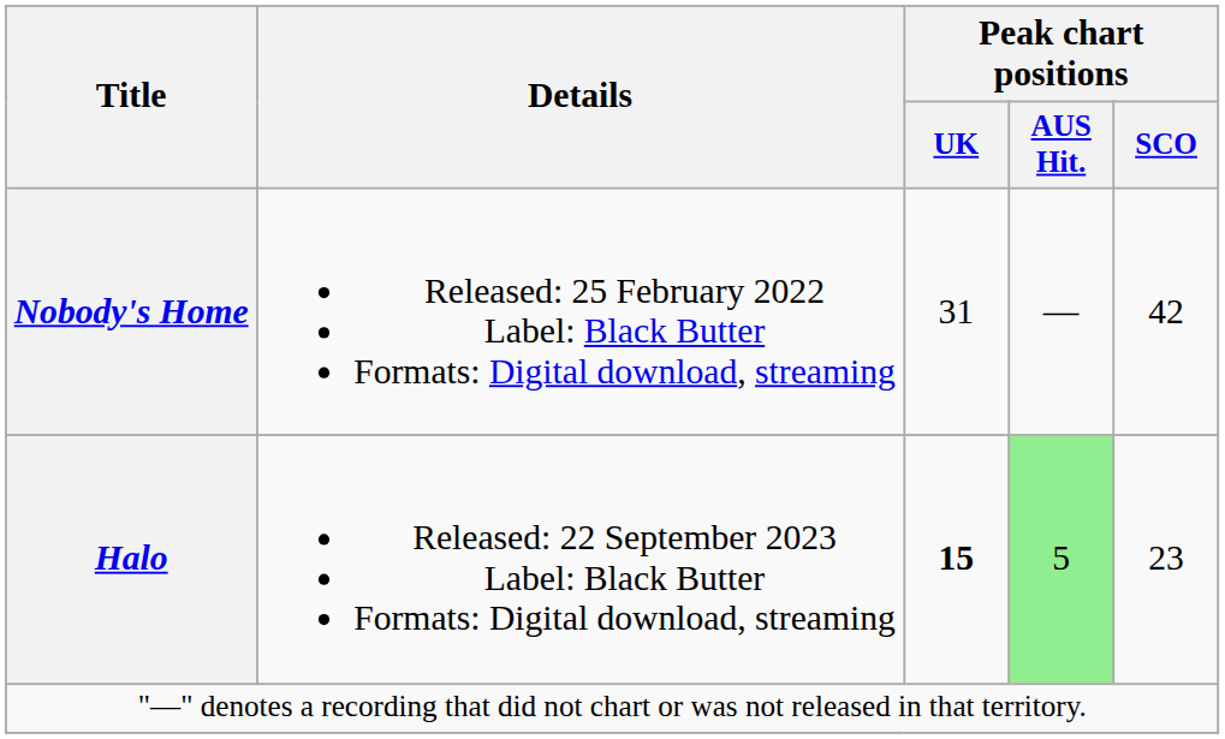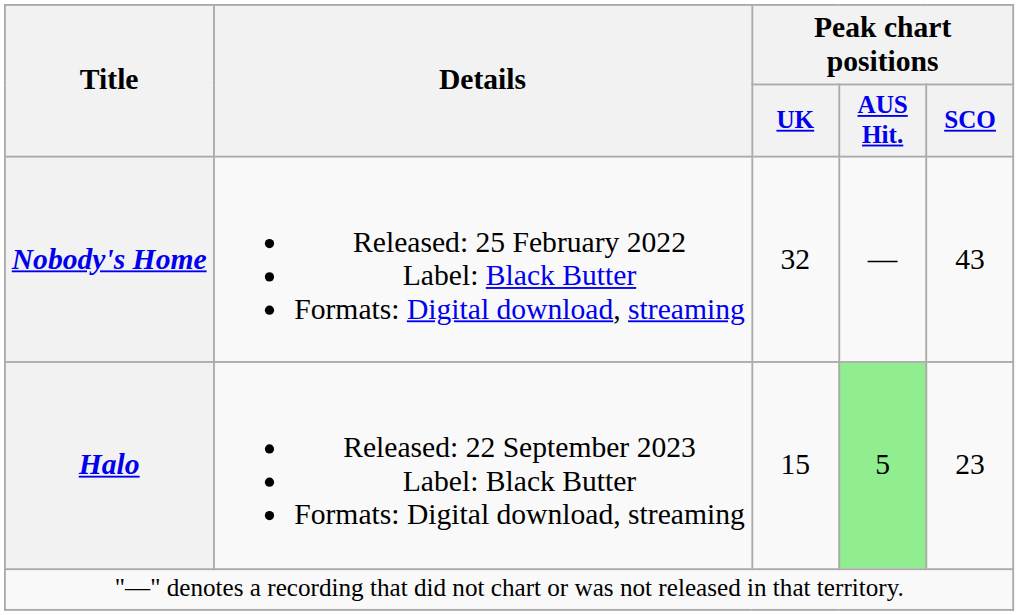Nobody's Home | Peak chart positions / UK: 31 -> 32
Nobody's Home | Peak chart positions / SCO: 42 -> 43
Halo | Peak chart positions / UK: bold -> normal
